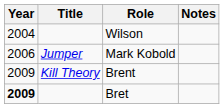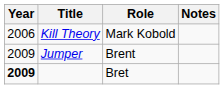- row: 2004 | Wilson
Mark Kobold | Title: Jumper -> Kill Theory
Brent | Title: Kill Theory -> Jumper
